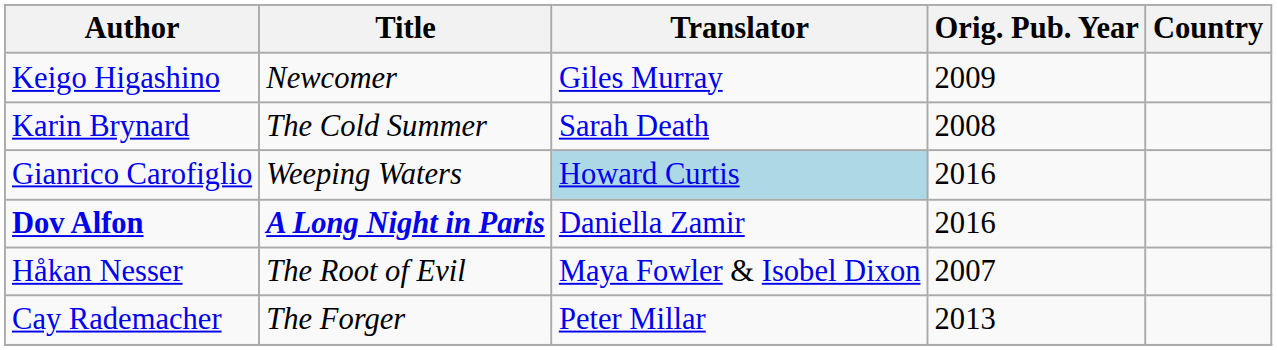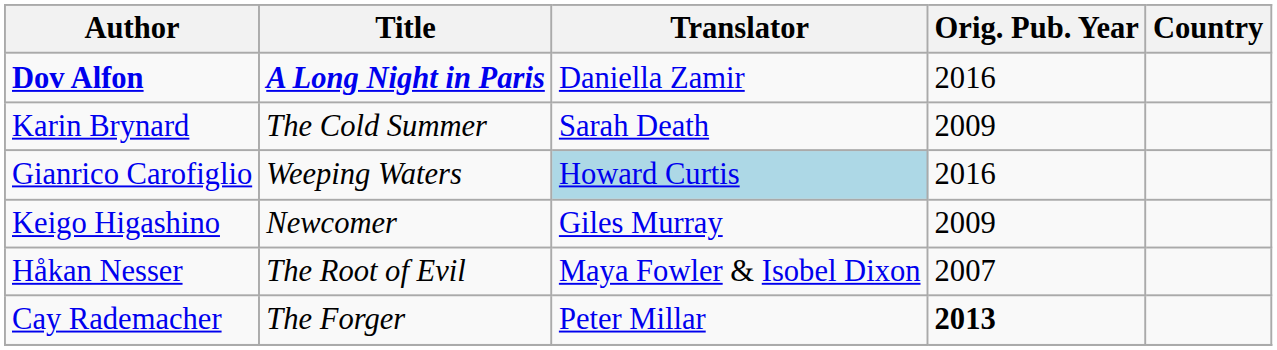rows swapped: Dov Alfon <-> Keigo Higashino
Karin Brynard | Orig. Pub. Year: 2008 -> 2009
Cay Rademacher | Orig. Pub. Year: normal -> bold
